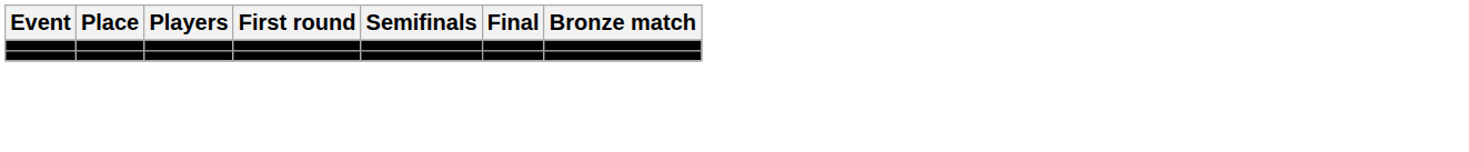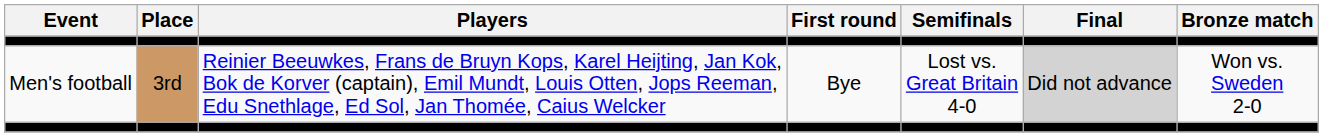+ row: Men's football | 3rd | Reinier Beeuwkes, Frans de Bruyn Kops, Karel Heijting, Jan Kok, Bok de Korver (captain), Emil Mundt, Louis Otten, Jops Reeman, Edu Snethlage, Ed Sol, Jan Thomée, Caius Welcker | Bye | Lost vs. Great Britain 4-0 | Did not advance | Won vs. Sweden 2-0
